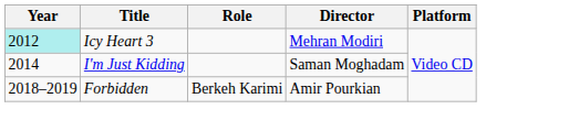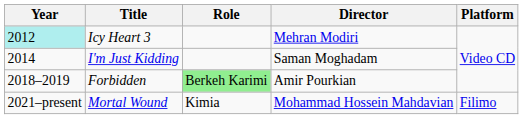Forbidden | Role: no background -> lightgreen background
+ row: 2021–present | Mortal Wound | Kimia | Mohammad Hossein Mahdavian | Filimo
